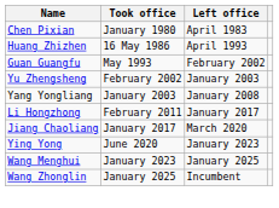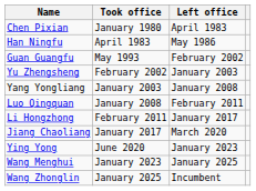+ row: Han Ningfu | April 1983 | May 1986
- row: Huang Zhizhen | 16 May 1986 | April 1993
+ row: Luo Qingquan | January 2008 | February 2011
